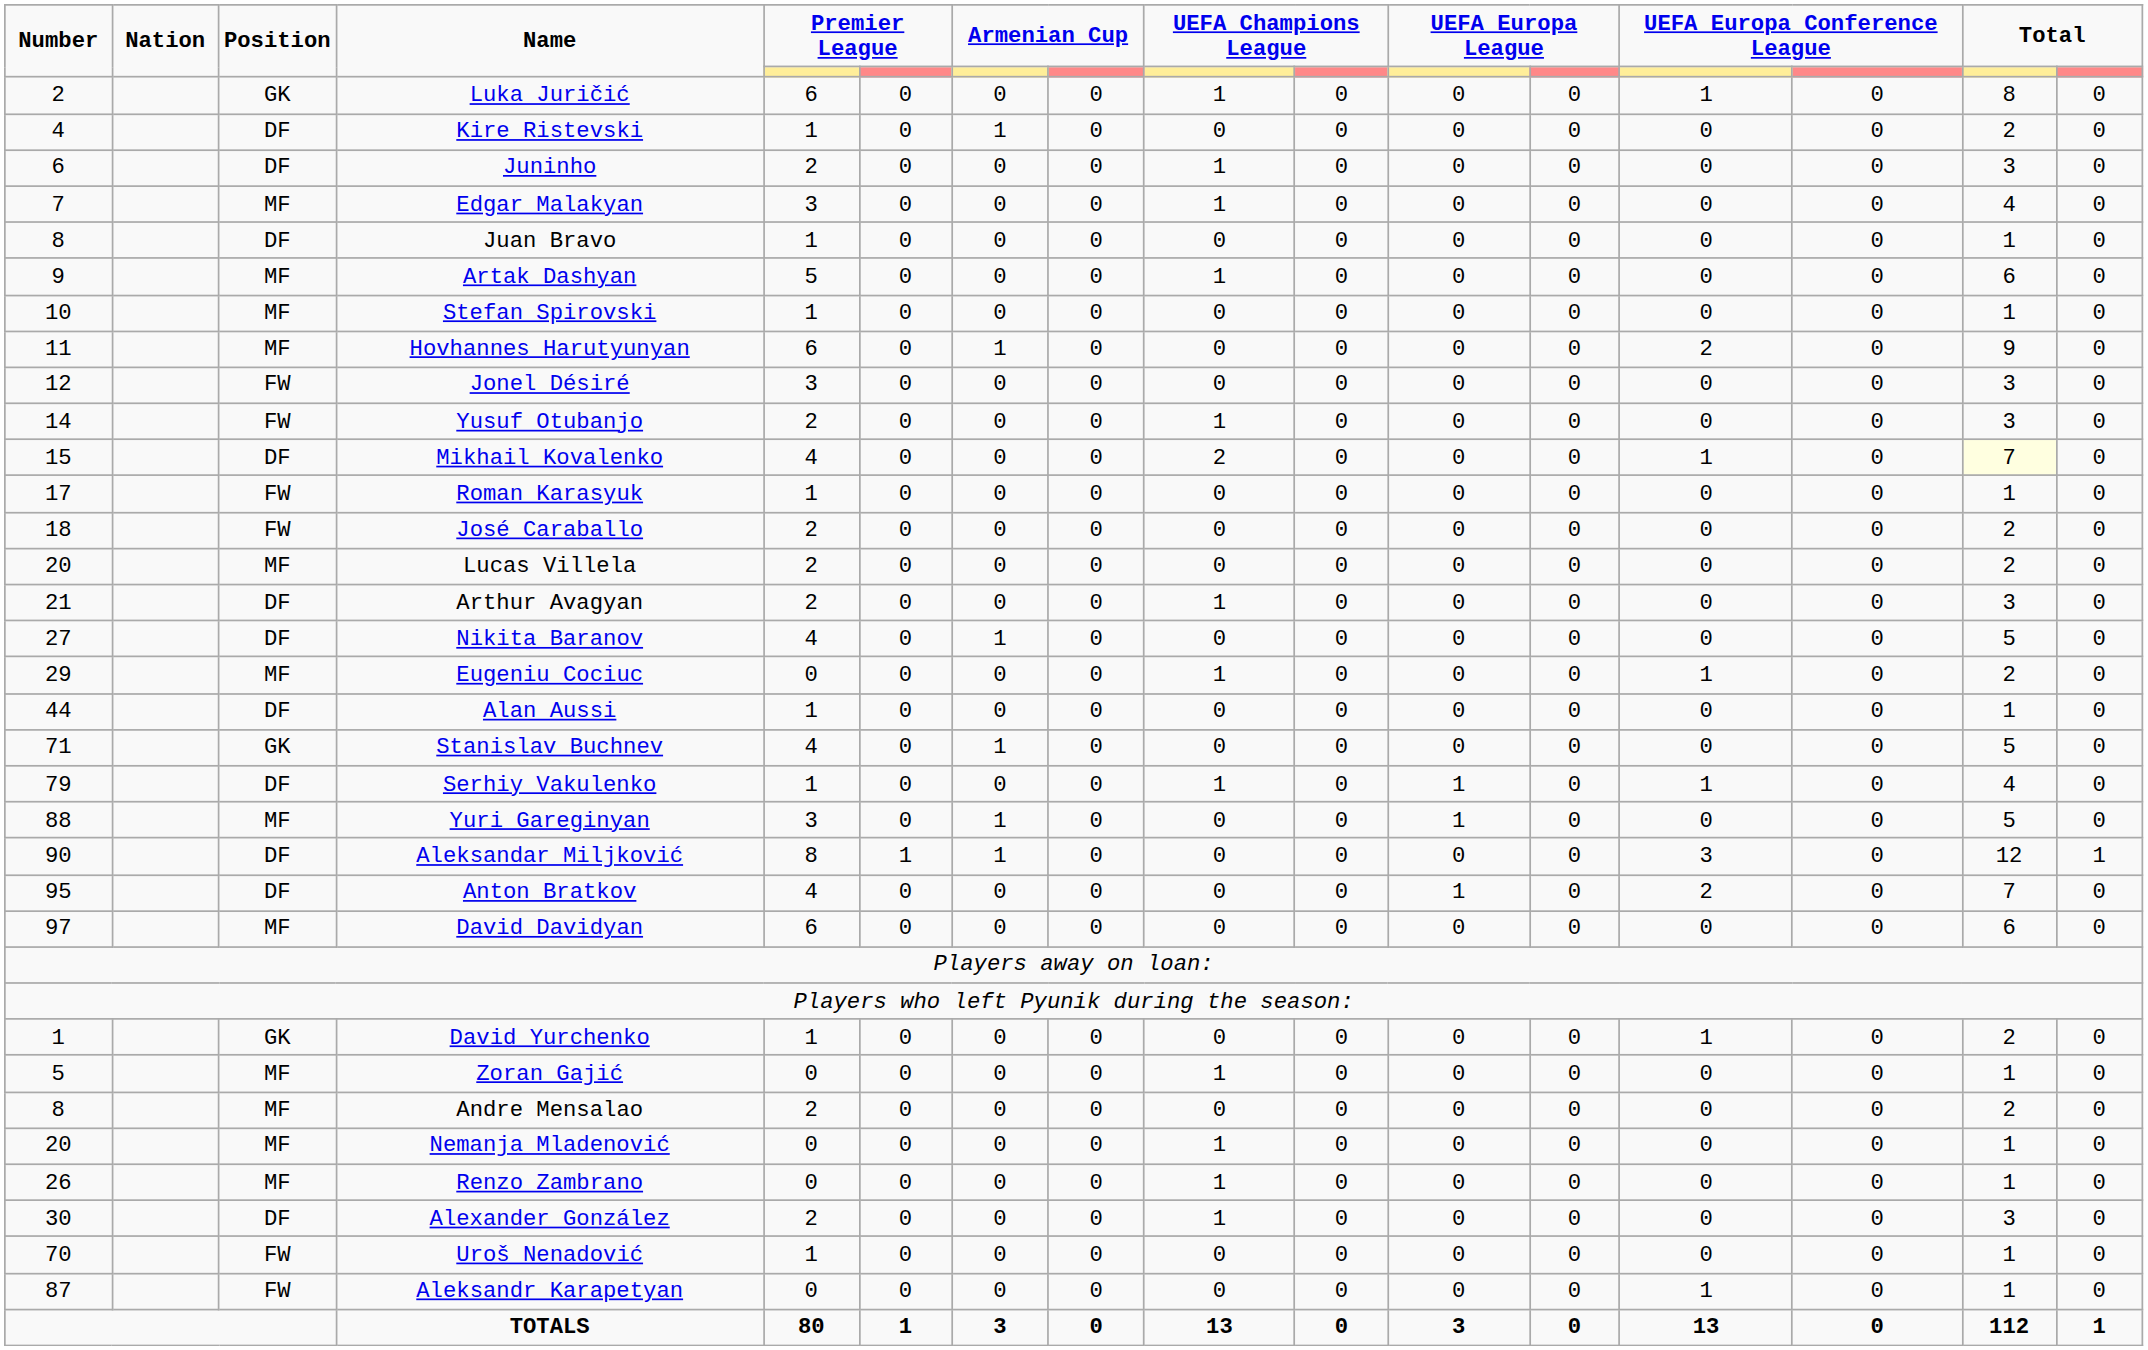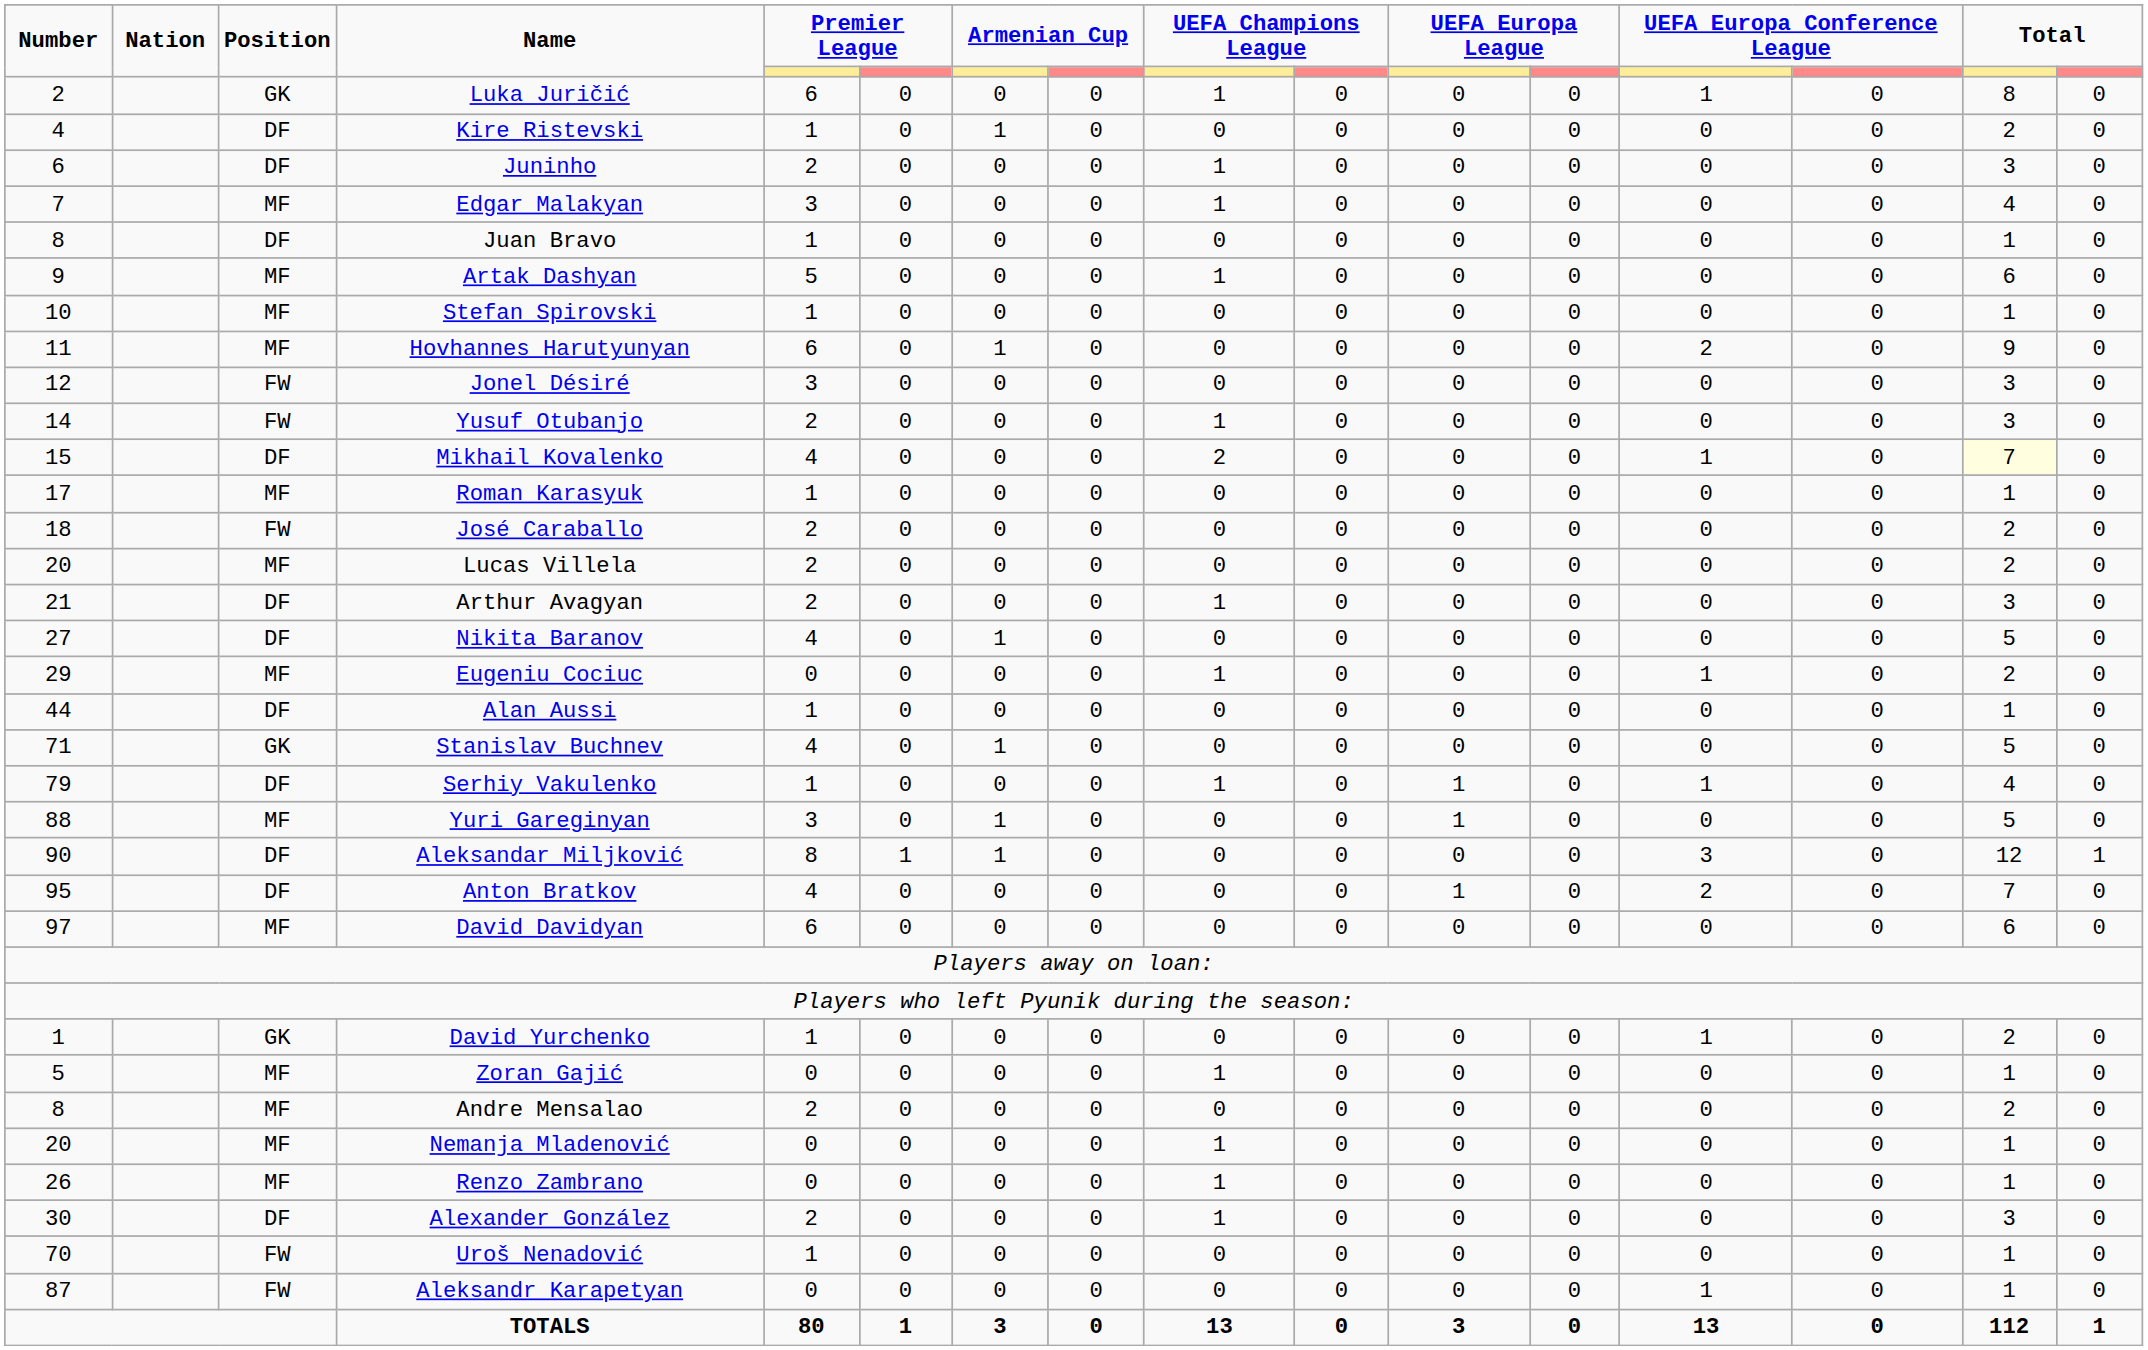Roman Karasyuk | Position: FW -> MF
